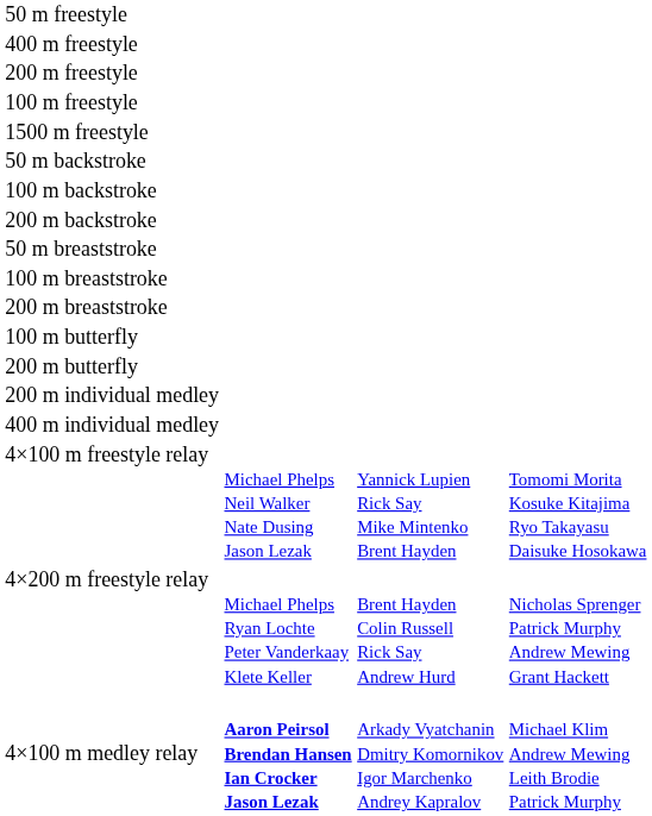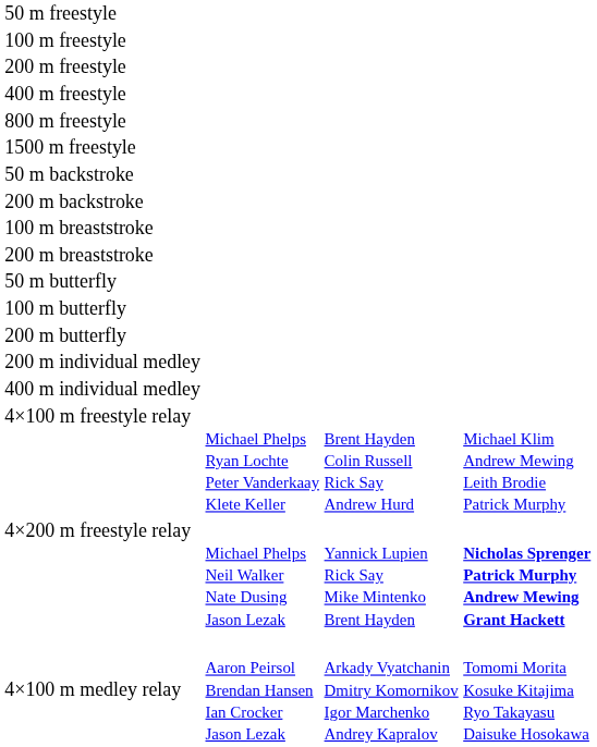rows swapped: 100 m freestyle <-> 400 m freestyle
+ row: 800 m freestyle
- row: 100 m backstroke
- row: 50 m breaststroke
+ row: 50 m butterfly
4×100 m freestyle relay | column 2: Michael Phelps Neil Walker Nate Dusing Jason Lezak -> Michael Phelps Ryan Lochte Peter Vanderkaay Klete Keller
4×100 m freestyle relay | column 3: Yannick Lupien Rick Say Mike Mintenko Brent Hayden -> Brent Hayden Colin Russell Rick Say Andrew Hurd
4×100 m freestyle relay | column 4: Tomomi Morita Kosuke Kitajima Ryo Takayasu Daisuke Hosokawa -> Michael Klim Andrew Mewing Leith Brodie Patrick Murphy
4×200 m freestyle relay | column 2: Michael Phelps Ryan Lochte Peter Vanderkaay Klete Keller -> Michael Phelps Neil Walker Nate Dusing Jason Lezak
4×200 m freestyle relay | column 3: Brent Hayden Colin Russell Rick Say Andrew Hurd -> Yannick Lupien Rick Say Mike Mintenko Brent Hayden
4×200 m freestyle relay | column 4: normal -> bold
4×100 m medley relay | column 2: bold -> normal
4×100 m medley relay | column 4: Michael Klim Andrew Mewing Leith Brodie Patrick Murphy -> Tomomi Morita Kosuke Kitajima Ryo Takayasu Daisuke Hosokawa
